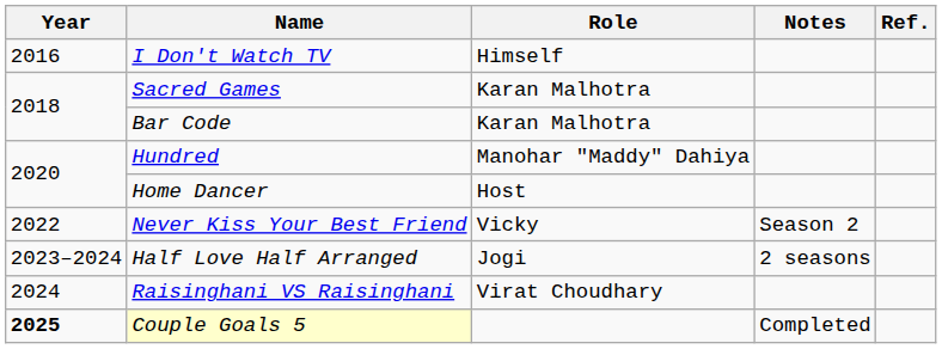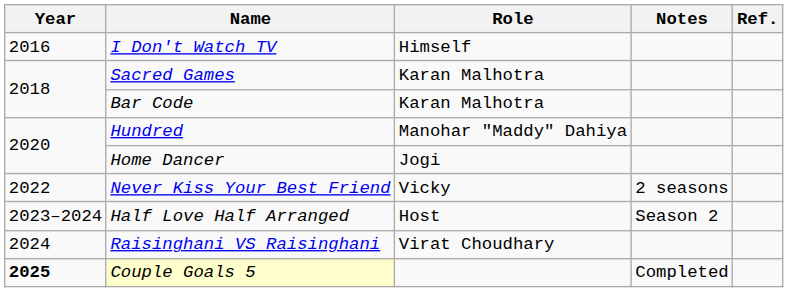Home Dancer | Role: Host -> Jogi
Never Kiss Your Best Friend | Notes: Season 2 -> 2 seasons
Half Love Half Arranged | Role: Jogi -> Host
Half Love Half Arranged | Notes: 2 seasons -> Season 2
